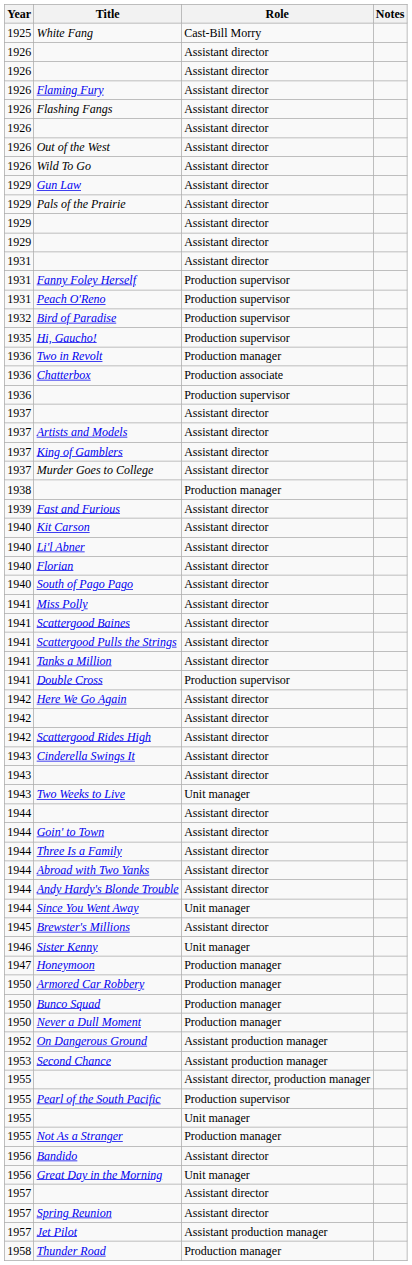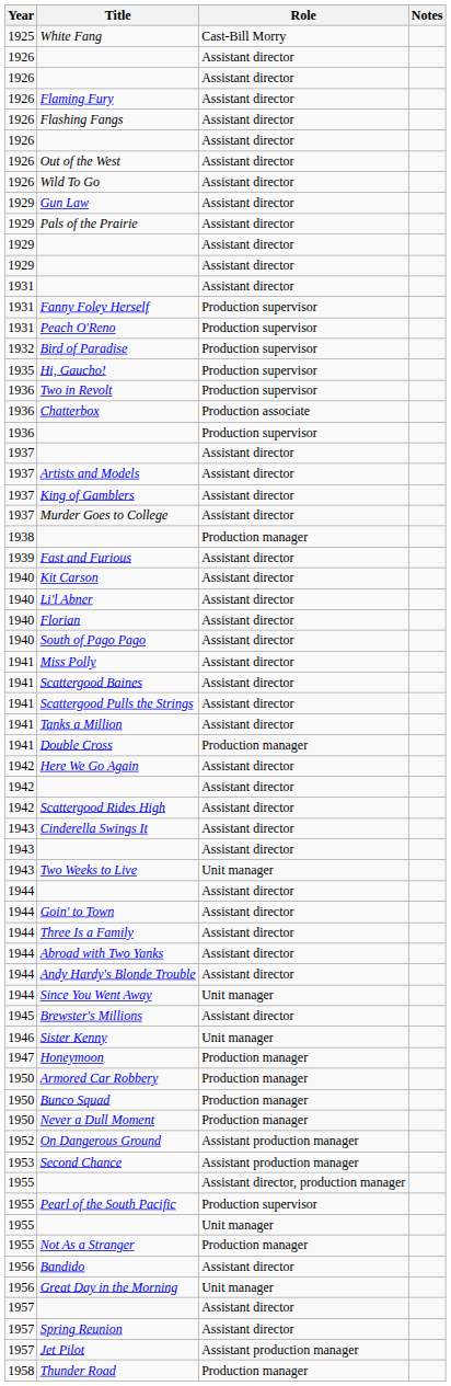Two in Revolt | Role: Production manager -> Production supervisor
Double Cross | Role: Production supervisor -> Production manager
